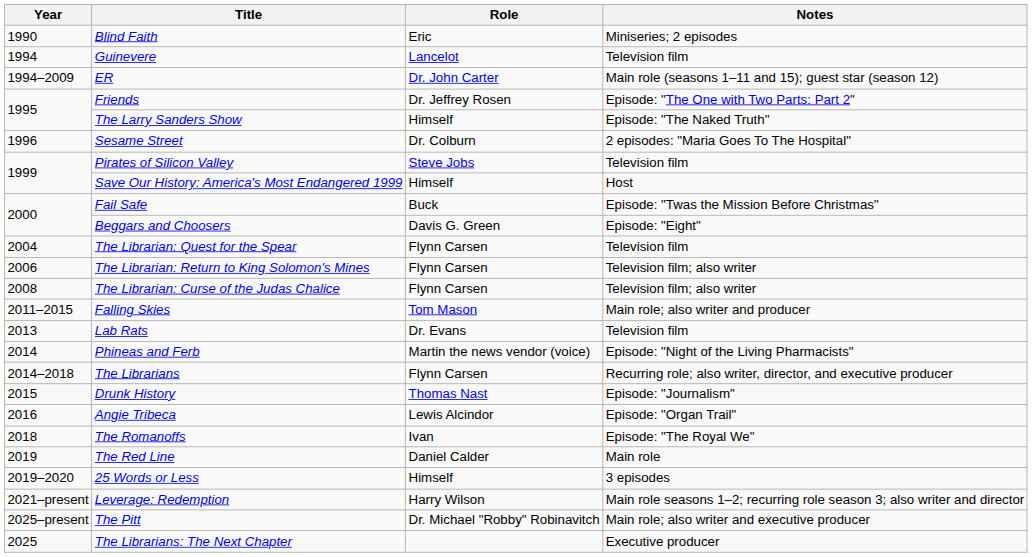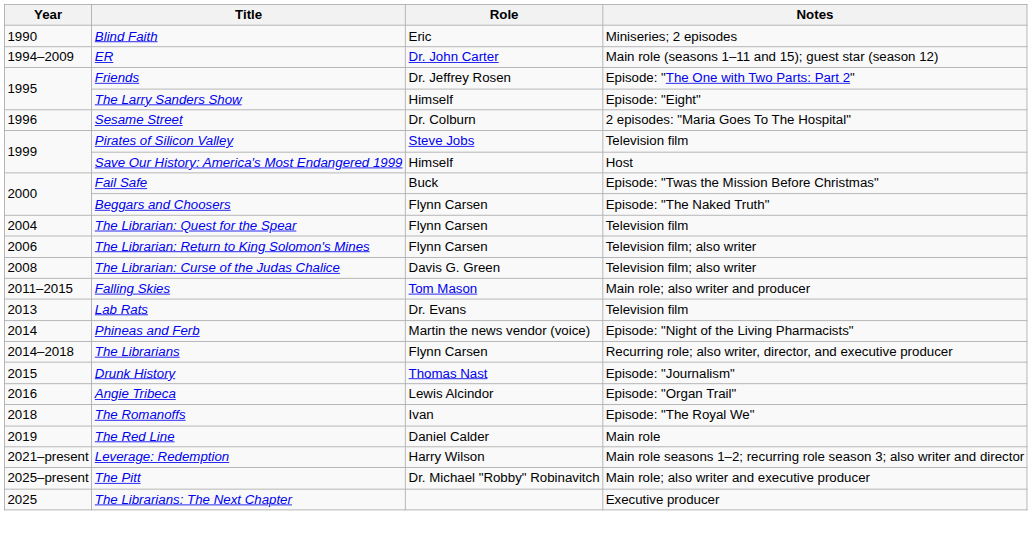- row: 1994 | Guinevere | Lancelot | Television film
The Larry Sanders Show | Notes: Episode: "The Naked Truth" -> Episode: "Eight"
Beggars and Choosers | Role: Davis G. Green -> Flynn Carsen
Beggars and Choosers | Notes: Episode: "Eight" -> Episode: "The Naked Truth"
The Librarian: Curse of the Judas Chalice | Role: Flynn Carsen -> Davis G. Green
- row: 2019–2020 | 25 Words or Less | Himself | 3 episodes
